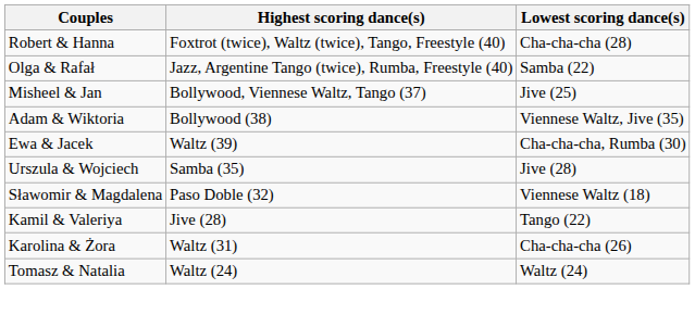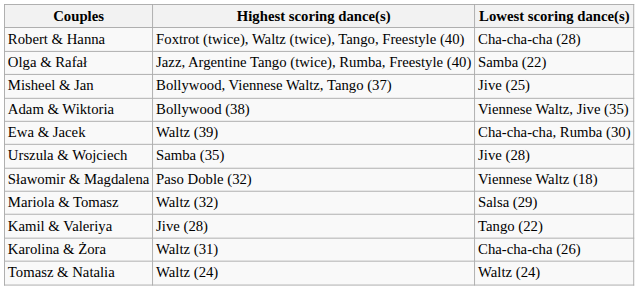+ row: Mariola & Tomasz | Waltz (32) | Salsa (29)
